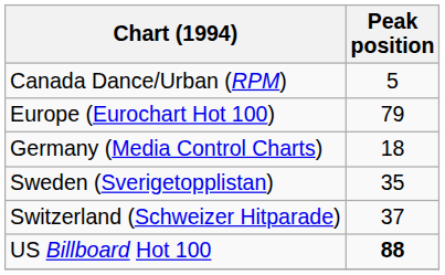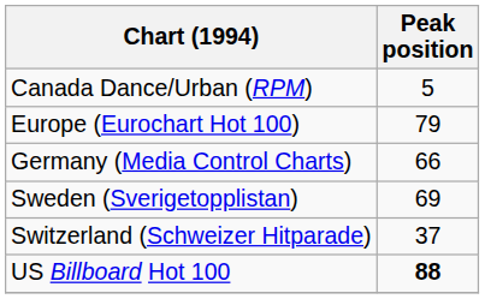Germany (Media Control Charts) | Peak position: 18 -> 66
Sweden (Sverigetopplistan) | Peak position: 35 -> 69
